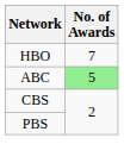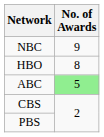+ row: NBC | 9
HBO | No. of Awards: 7 -> 8
